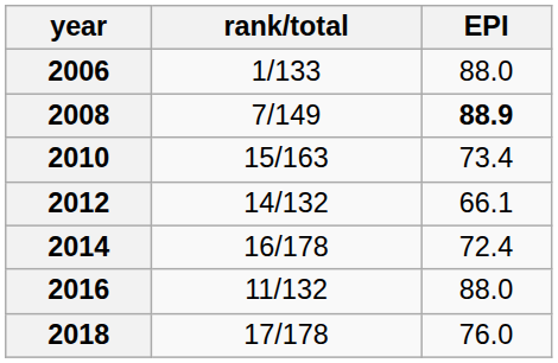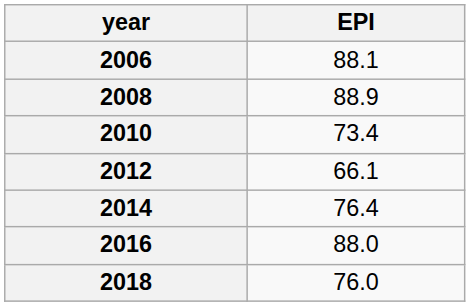- column: rank/total | 1/133 | 7/149 | 15/163 | 14/132 | 16/178 | 11/132 | 17/178
2006 | EPI: 88.0 -> 88.1
2008 | EPI: bold -> normal
2014 | EPI: 72.4 -> 76.4
